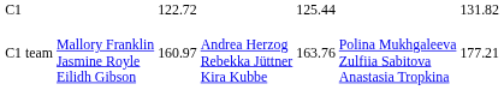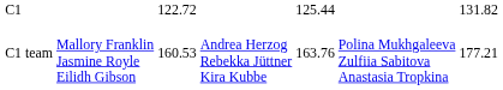C1 team | column 3: 160.97 -> 160.53
